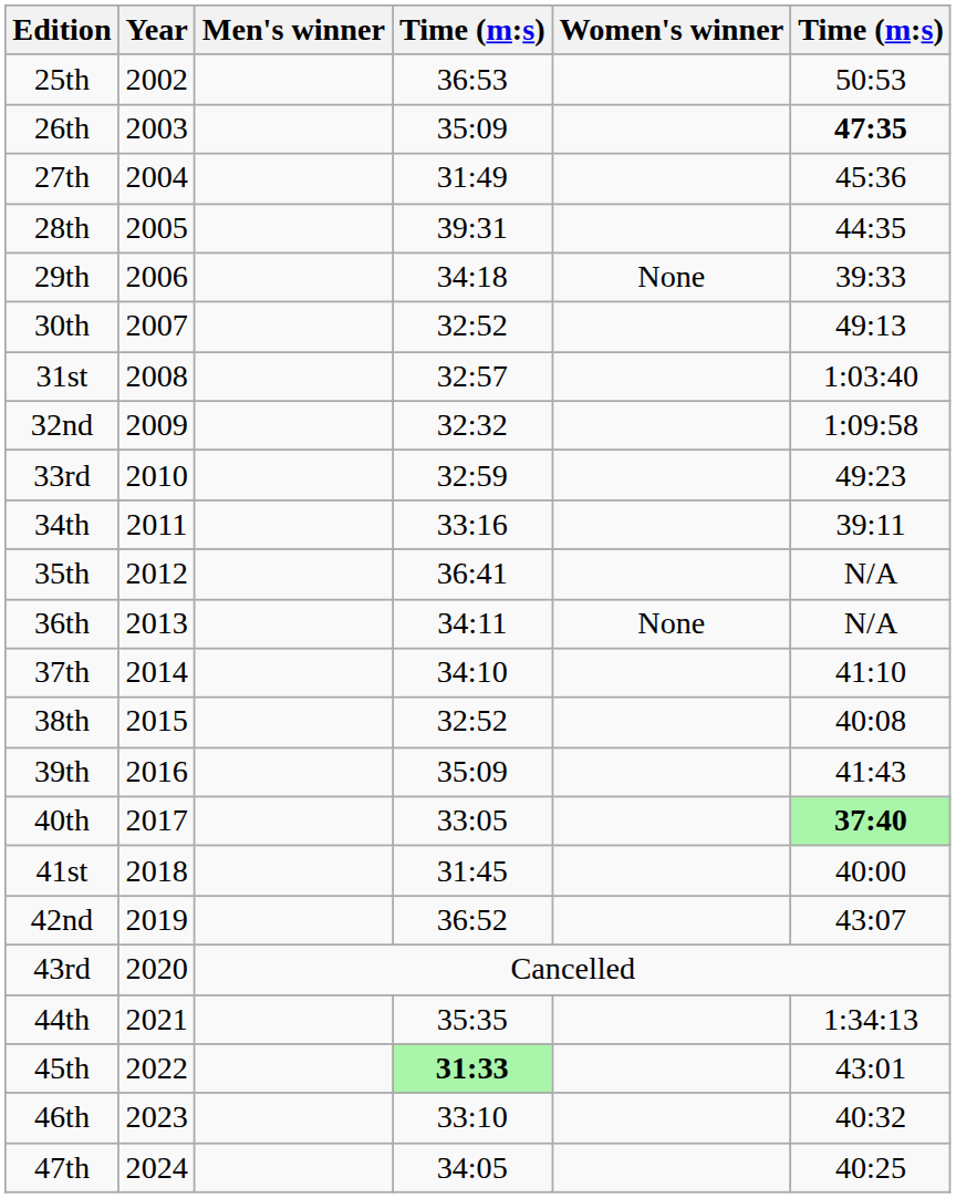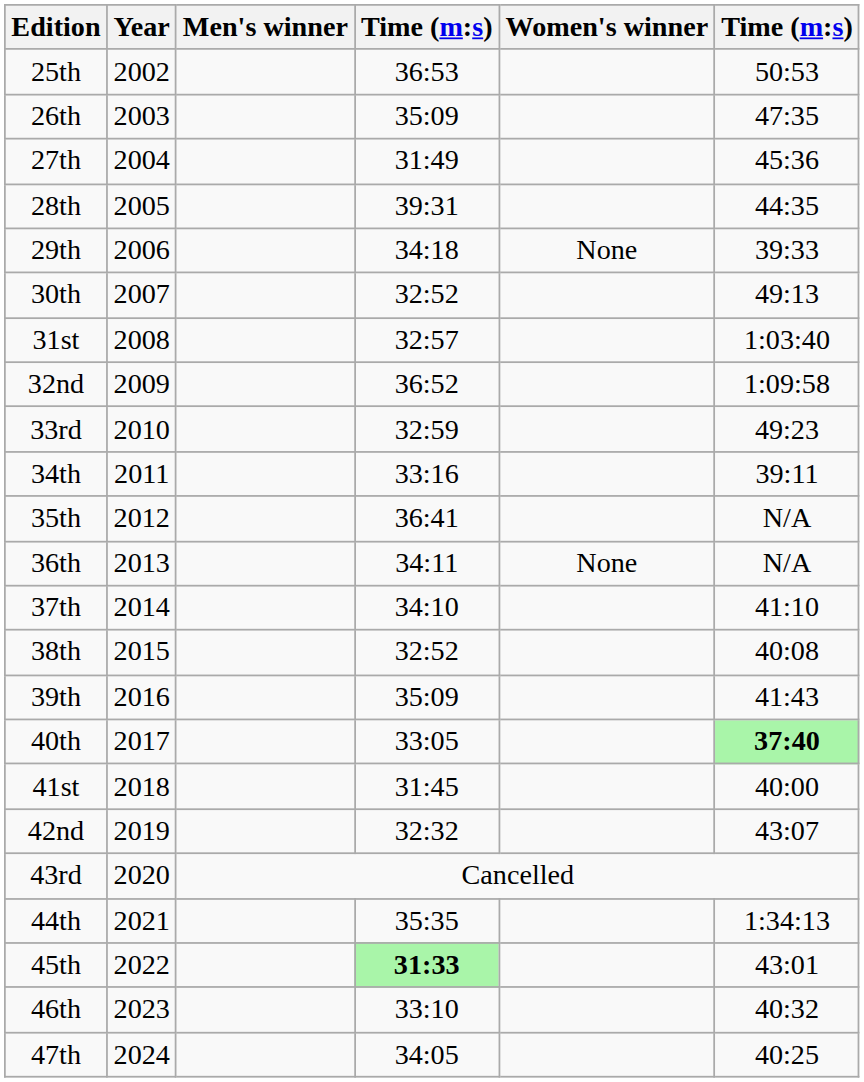26th | column 6: bold -> normal
32nd | column 4: 32:32 -> 36:52
42nd | column 4: 36:52 -> 32:32
